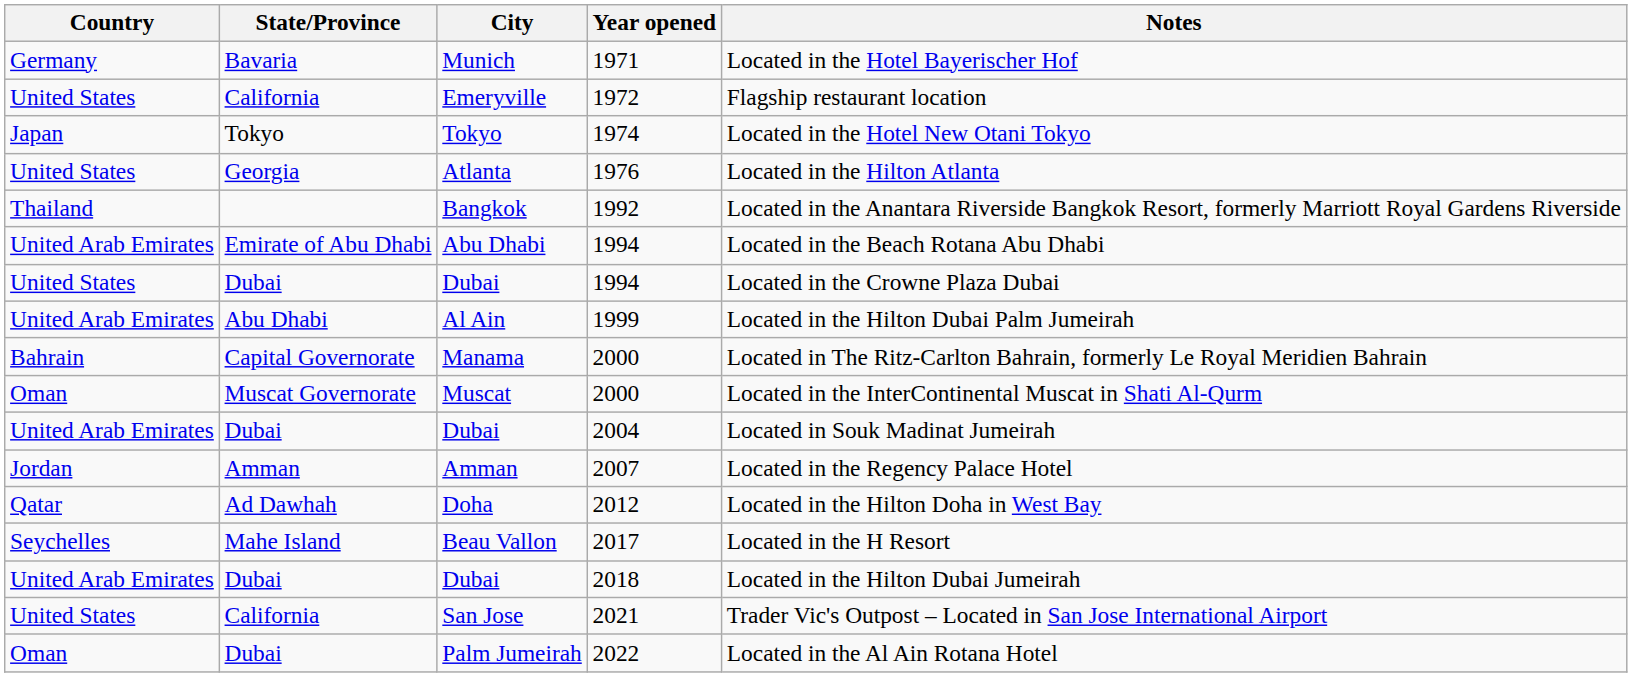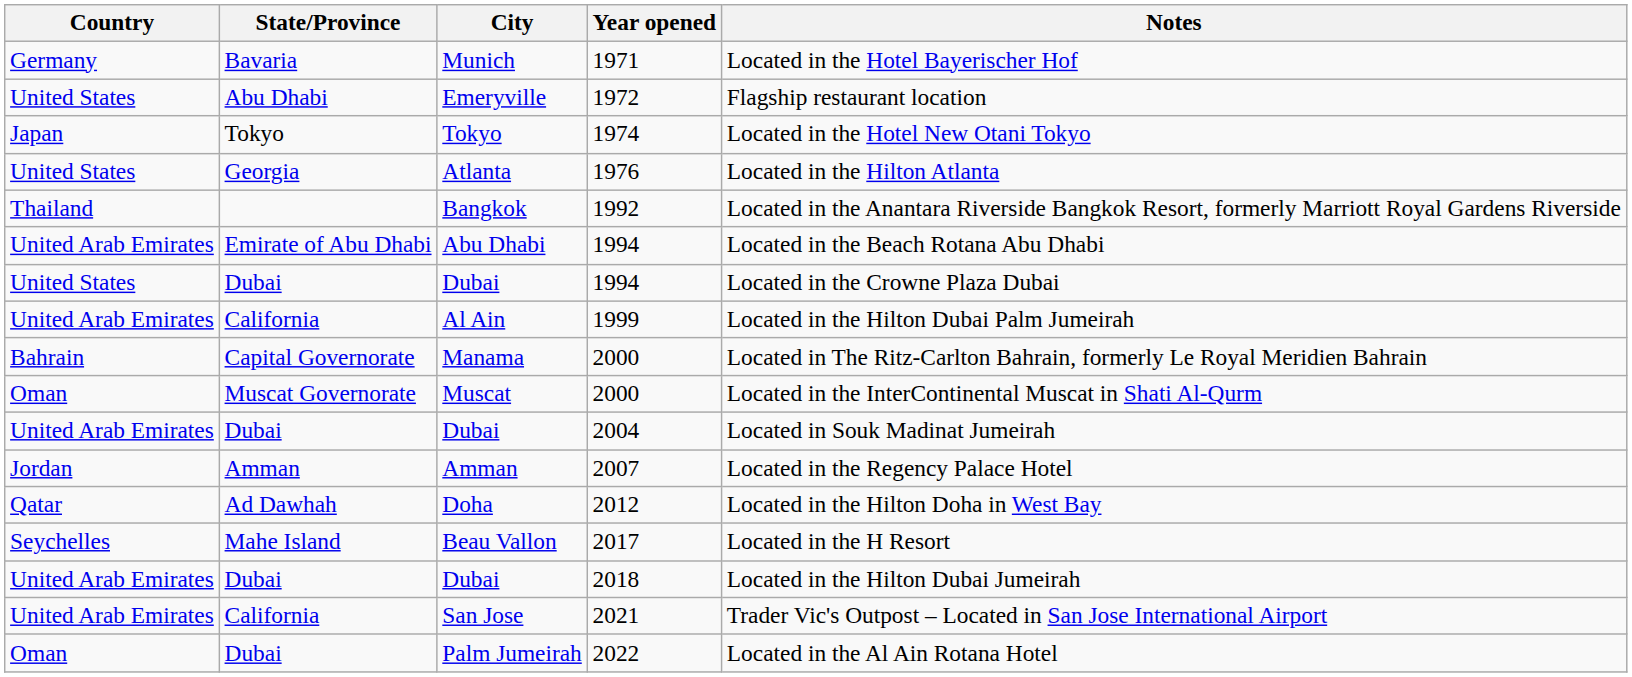Emeryville | State/Province: California -> Abu Dhabi
Al Ain | State/Province: Abu Dhabi -> California
San Jose | Country: United States -> United Arab Emirates
